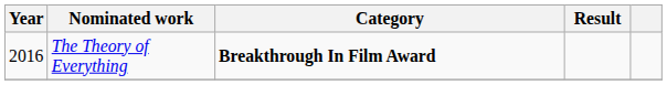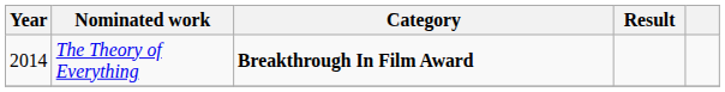The Theory of Everything | Year: 2016 -> 2014
